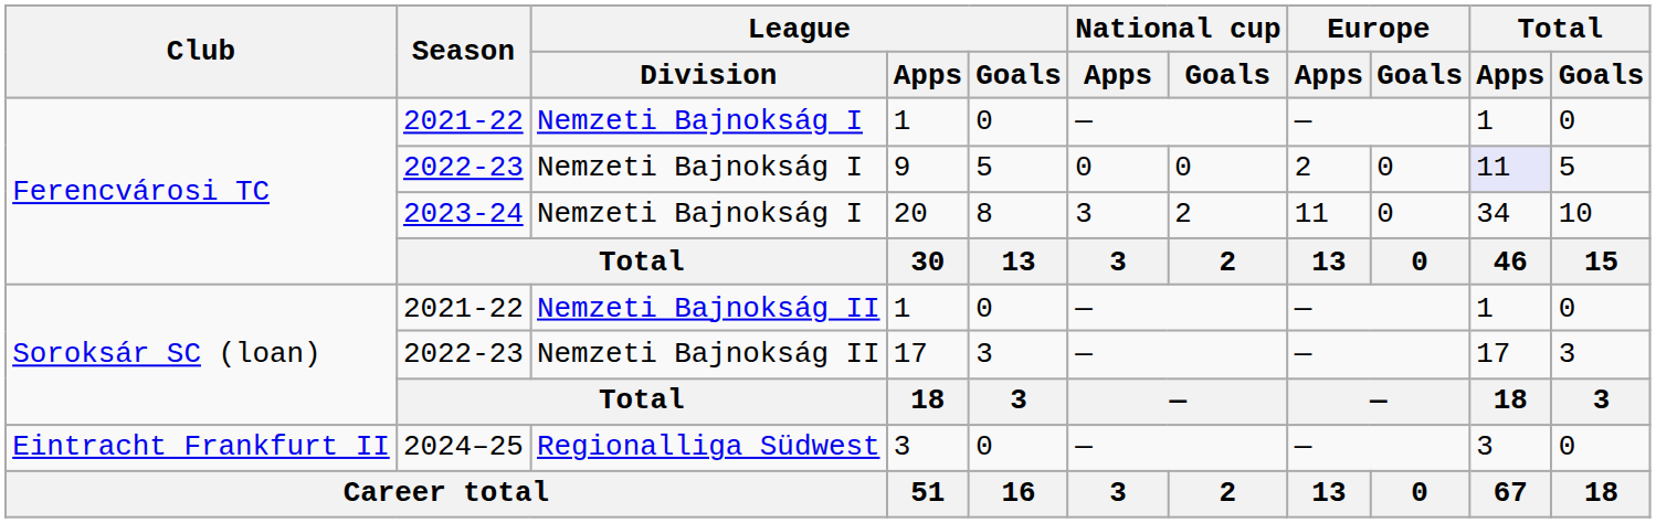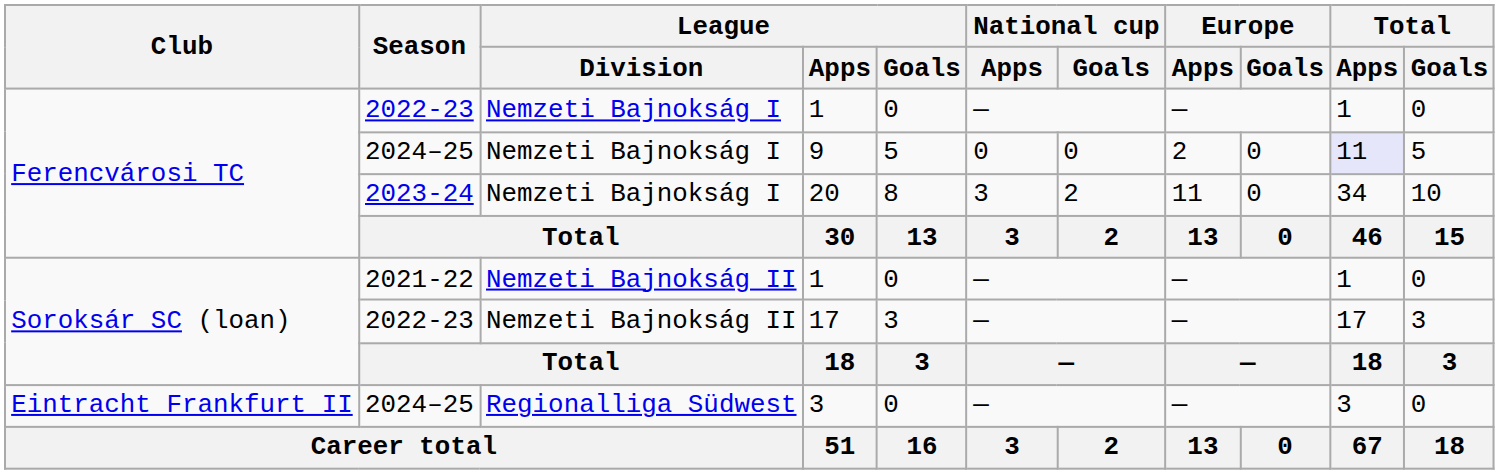Ferencvárosi TC / 1 | Season: 2021-22 -> 2022-23
9 | Season: 2022-23 -> 2024–25
